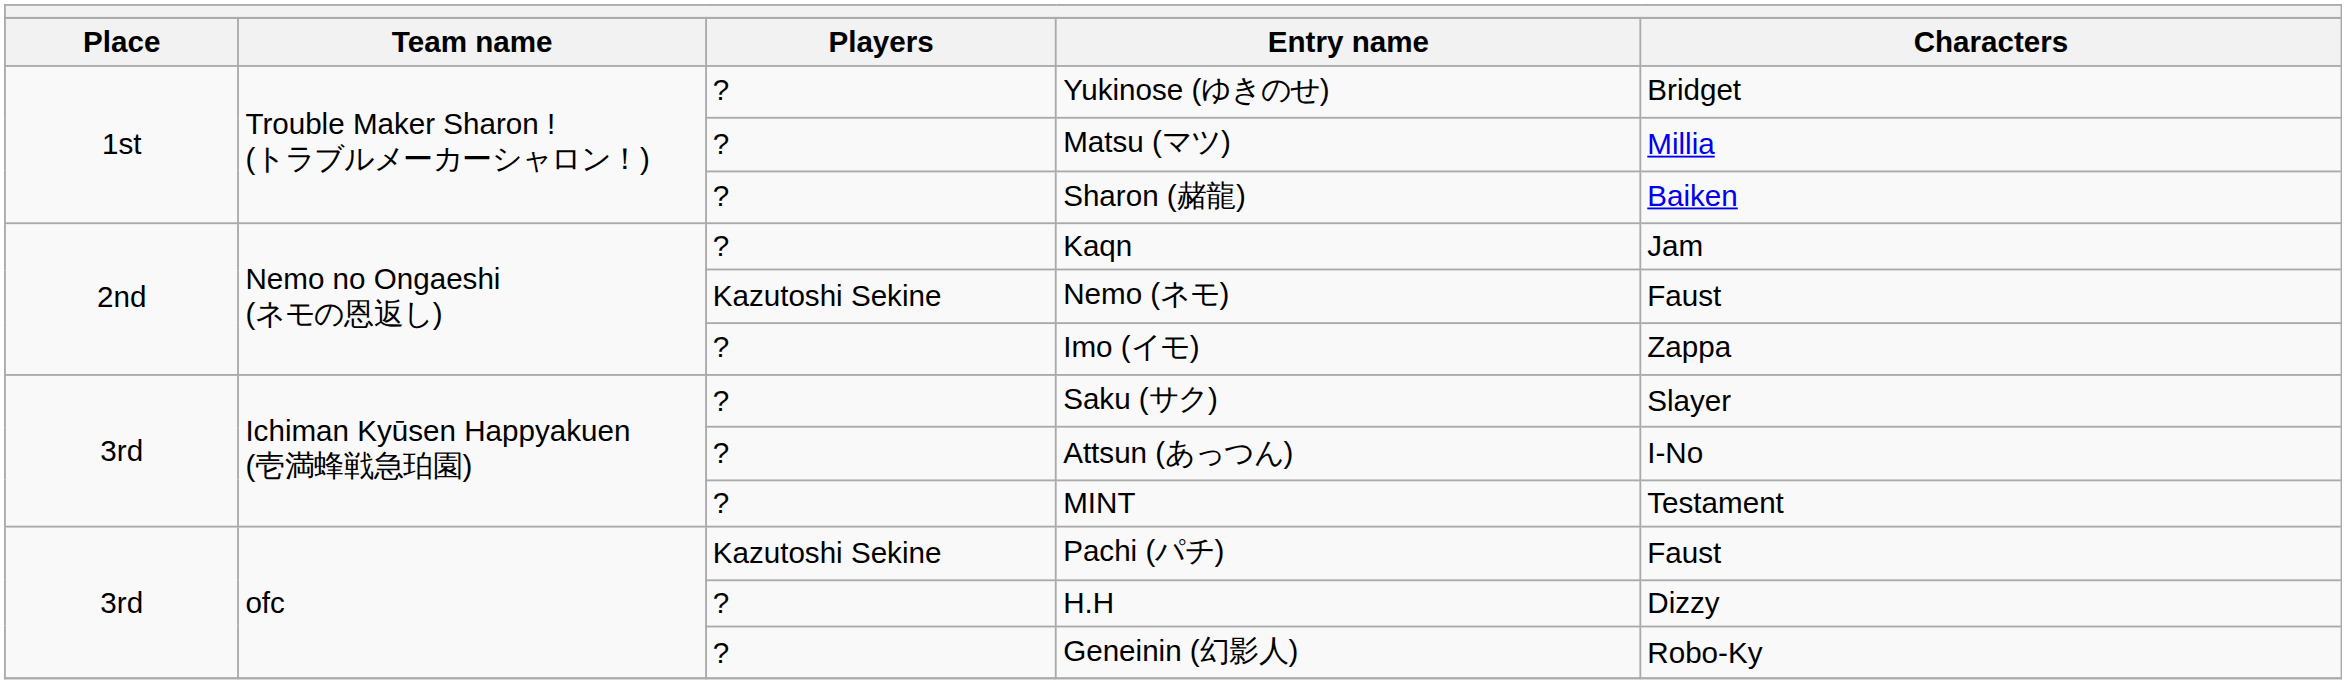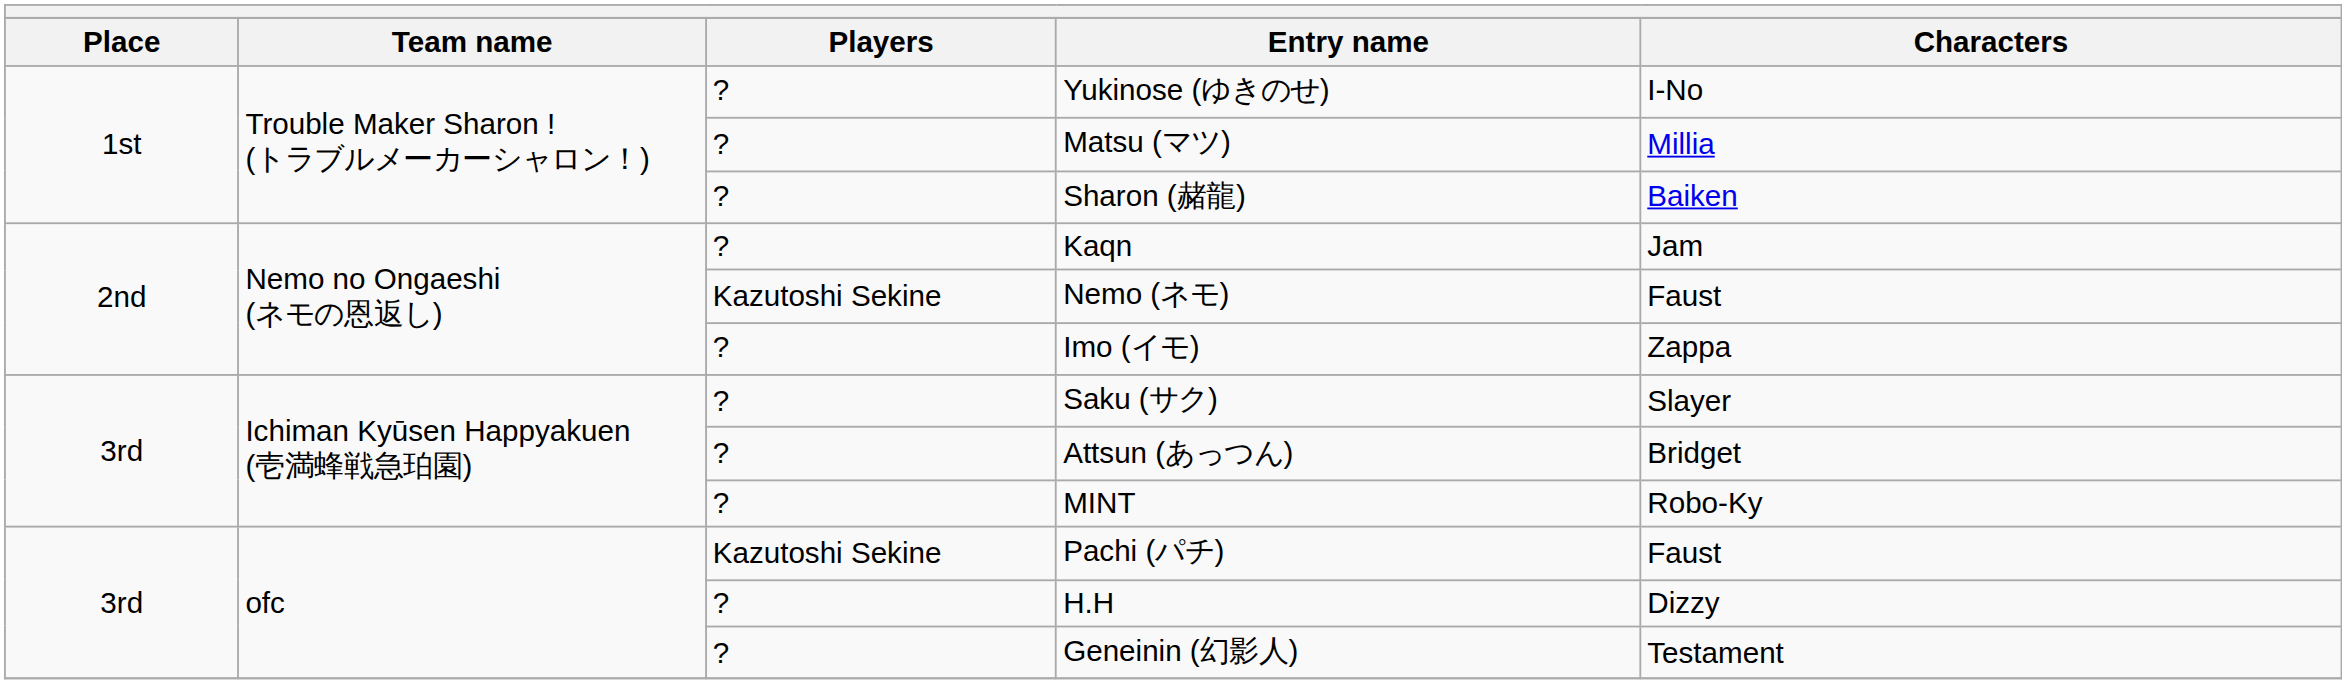Yukinose (ゆきのせ) | Characters: Bridget -> I-No
Attsun (あっつん) | Characters: I-No -> Bridget
MINT | Characters: Testament -> Robo-Ky
Geneinin (幻影人) | Characters: Robo-Ky -> Testament
